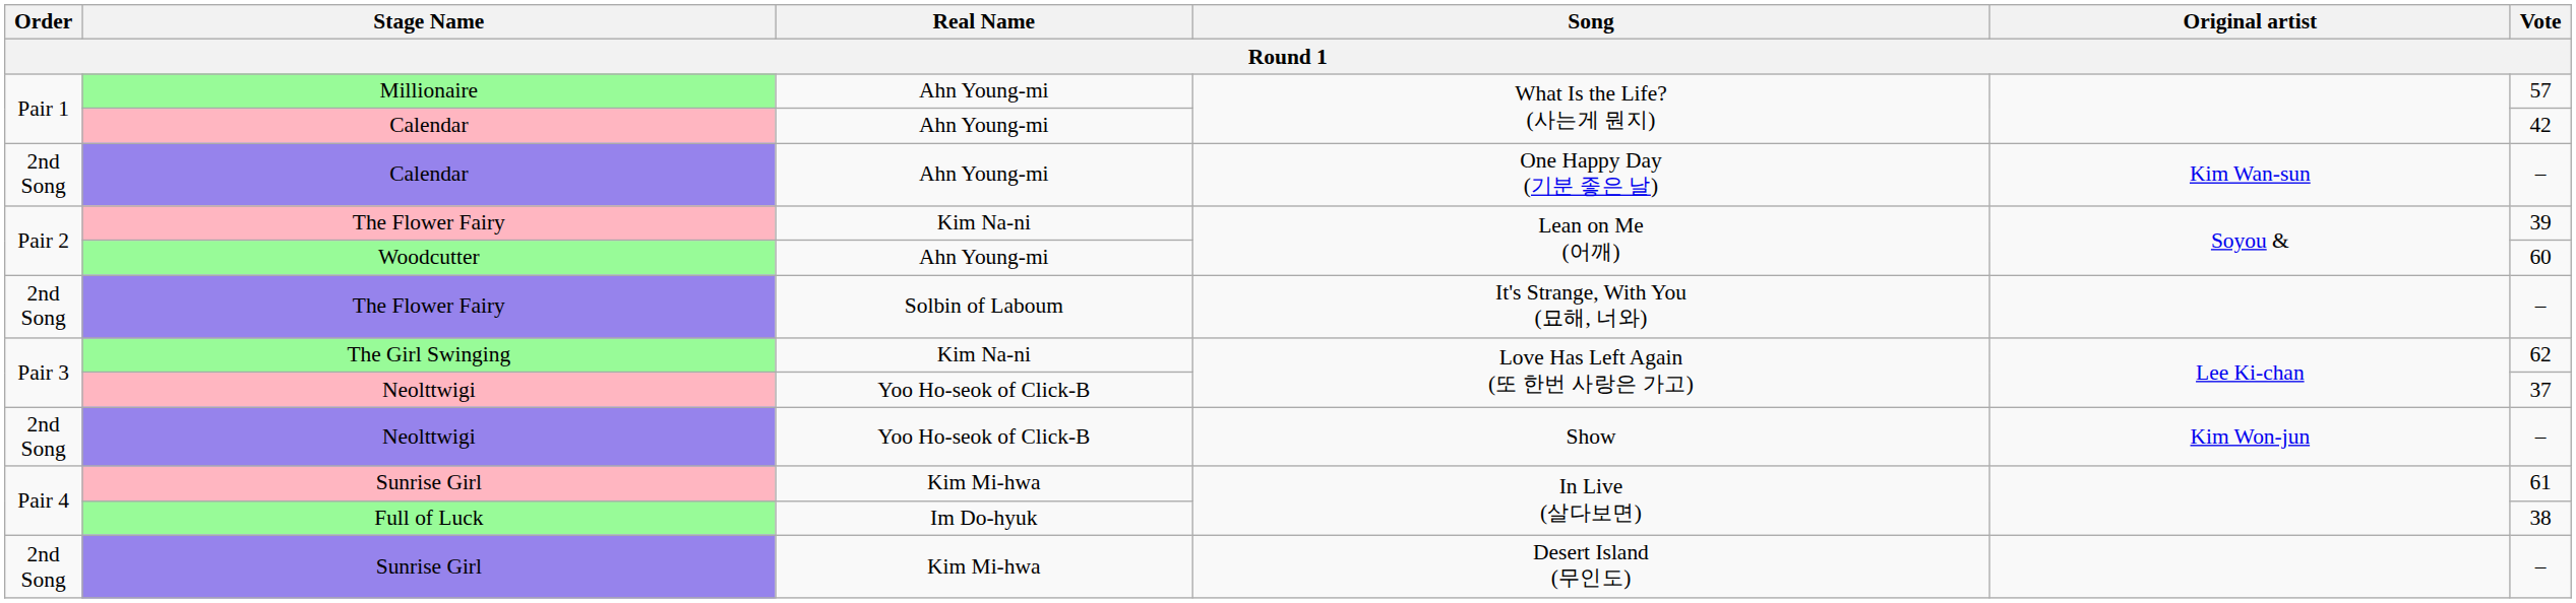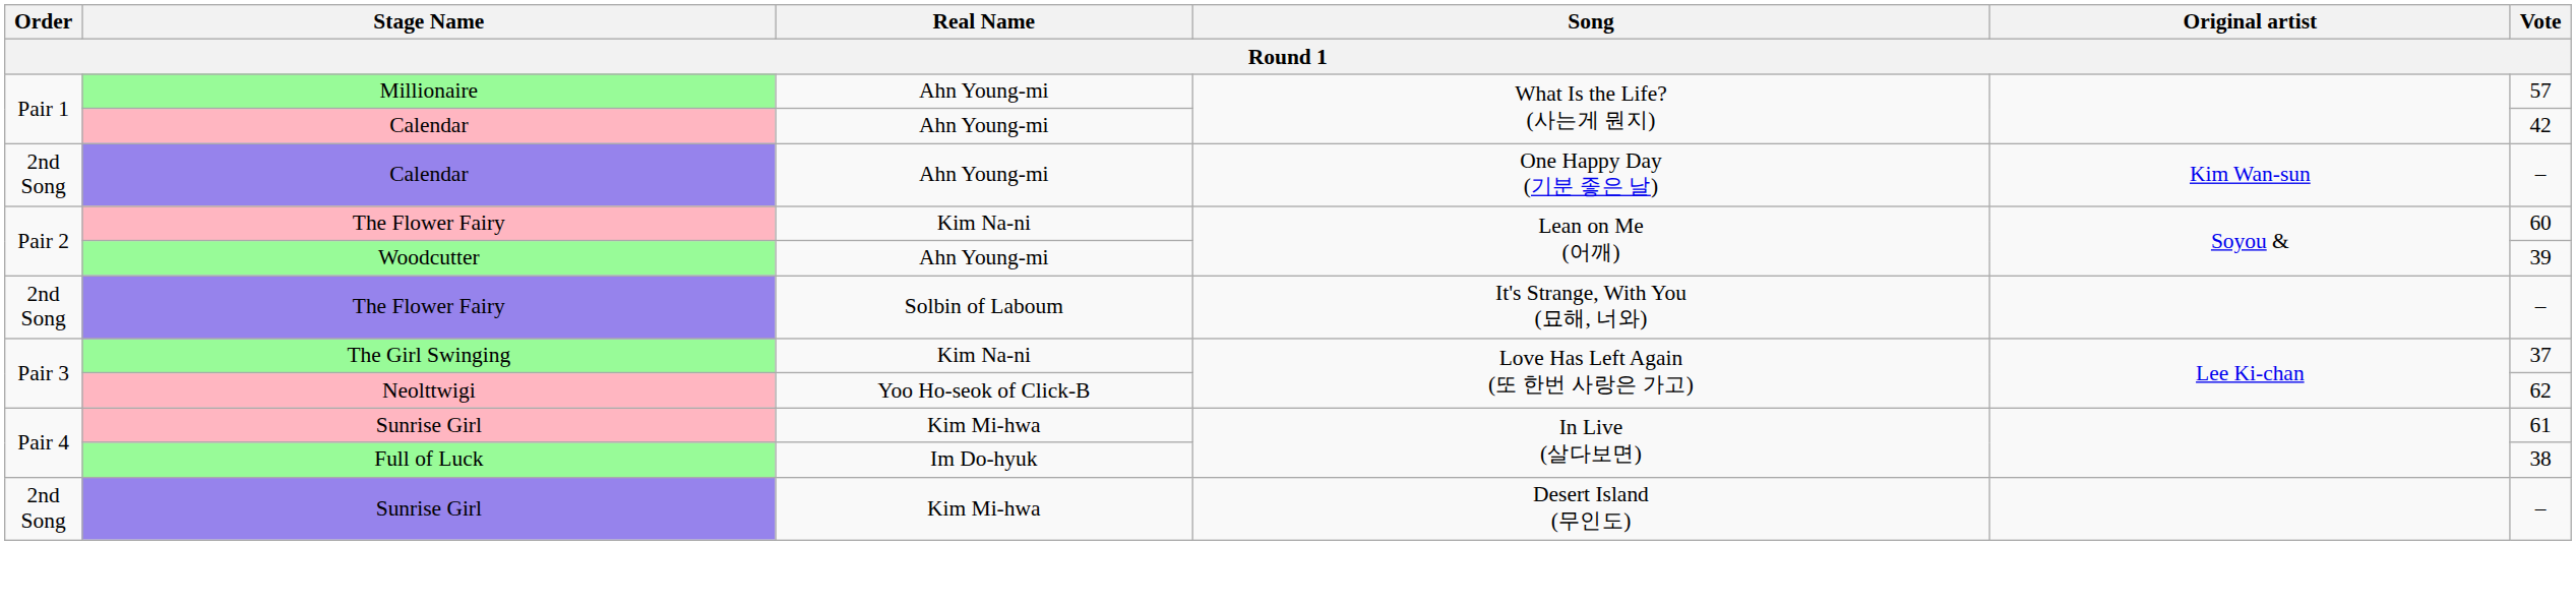The Flower Fairy / Lean on Me (어깨) | Vote: 39 -> 60
Woodcutter | Vote: 60 -> 39
The Girl Swinging | Vote: 62 -> 37
Neolttwigi / Love Has Left Again (또 한번 사랑은 가고) | Vote: 37 -> 62
- row: 2nd Song | Neolttwigi | Yoo Ho-seok of Click-B | Show | Kim Won-jun | –
